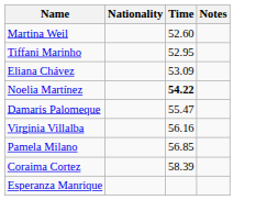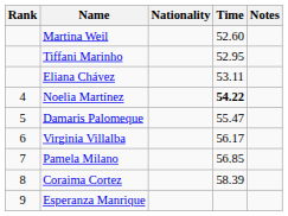+ column: Rank | 4 | 5 | 6 | 7 | 8 | 9
Eliana Chávez | Time: 53.09 -> 53.11
Virginia Villalba | Time: 56.16 -> 56.17
